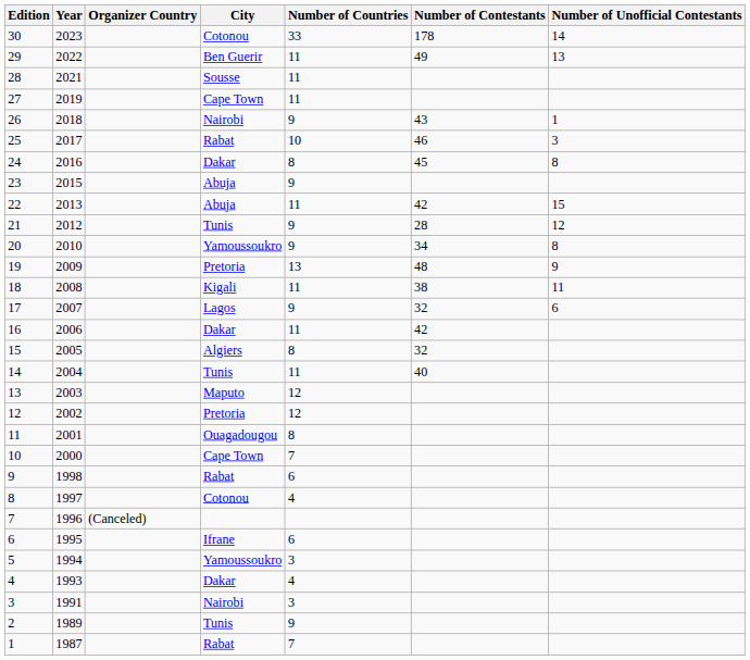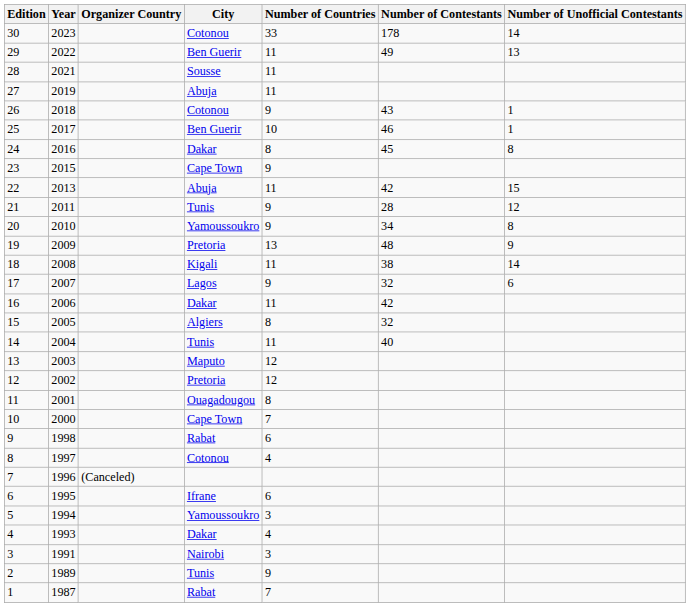27 | City: Cape Town -> Abuja
26 | City: Nairobi -> Cotonou
25 | City: Rabat -> Ben Guerir
25 | Number of Unofficial Contestants: 3 -> 1
23 | City: Abuja -> Cape Town
21 | Year: 2012 -> 2011
18 | Number of Unofficial Contestants: 11 -> 14
